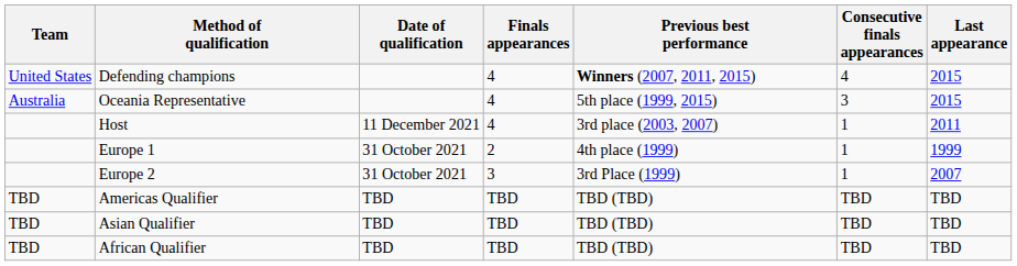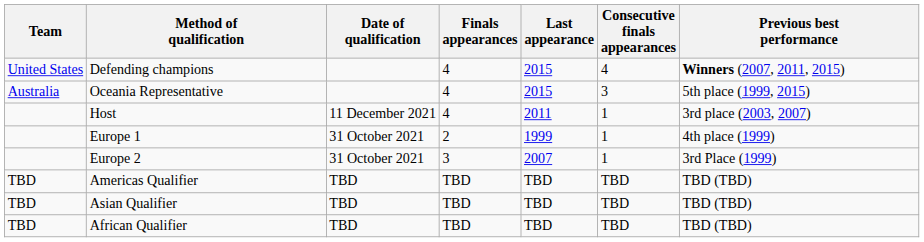columns swapped: Last appearance <-> Previous best performance
